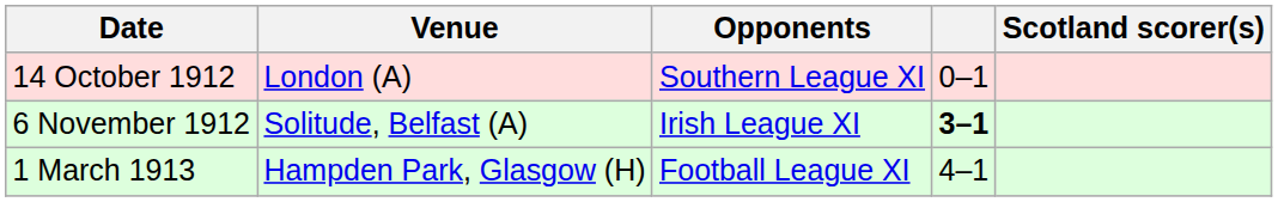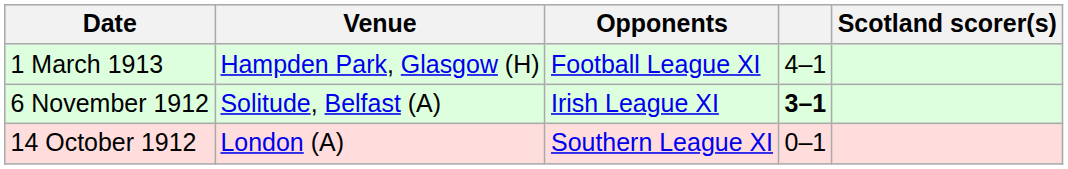rows swapped: 14 October 1912 <-> 1 March 1913
